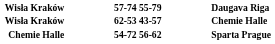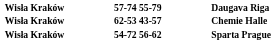Sparta Prague | column 1: Chemie Halle -> Wisła Kraków
